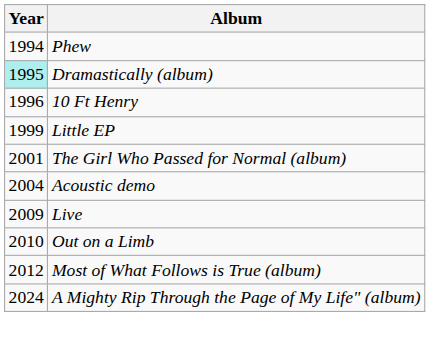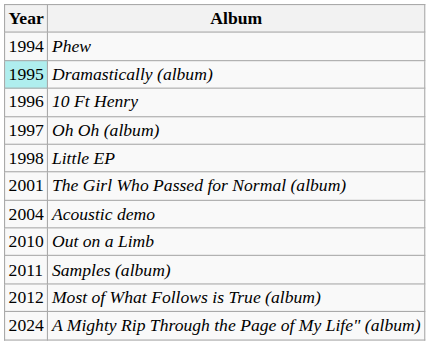+ row: 1997 | Oh Oh (album)
Little EP | Year: 1999 -> 1998
- row: 2009 | Live
+ row: 2011 | Samples (album)
